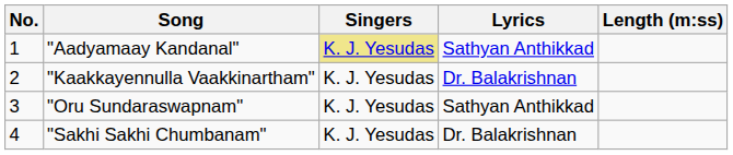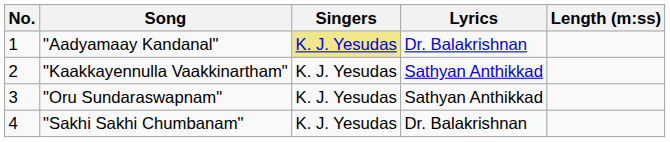"Aadyamaay Kandanal" | Lyrics: Sathyan Anthikkad -> Dr. Balakrishnan
"Kaakkayennulla Vaakkinartham" | Lyrics: Dr. Balakrishnan -> Sathyan Anthikkad
